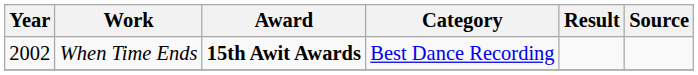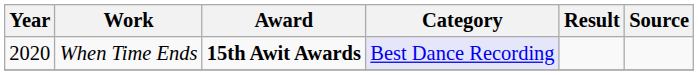When Time Ends | Year: 2002 -> 2020
When Time Ends | Category: no background -> lavender background
